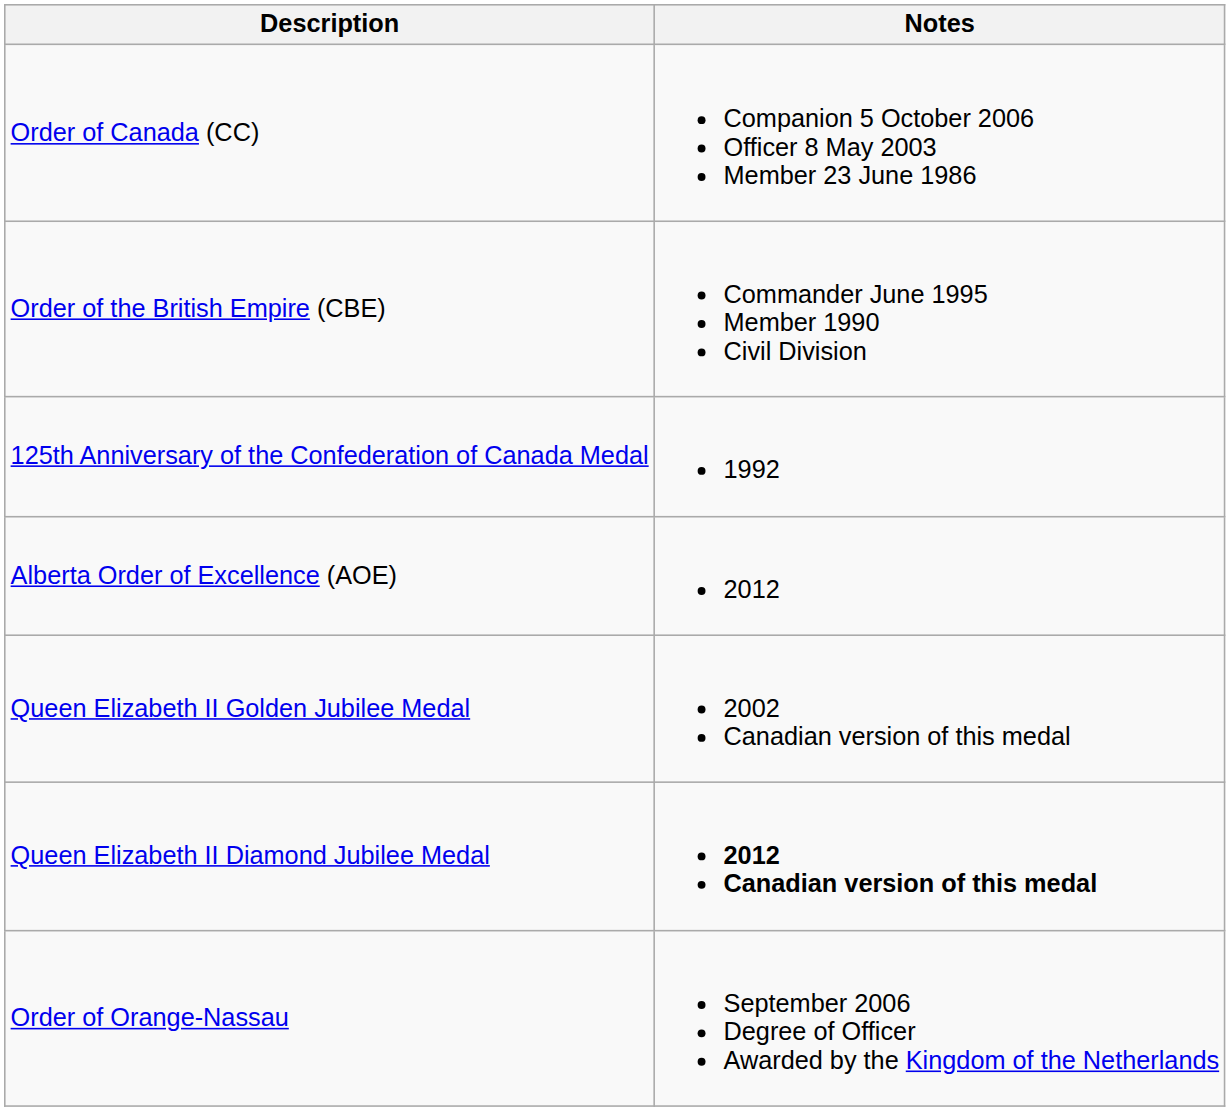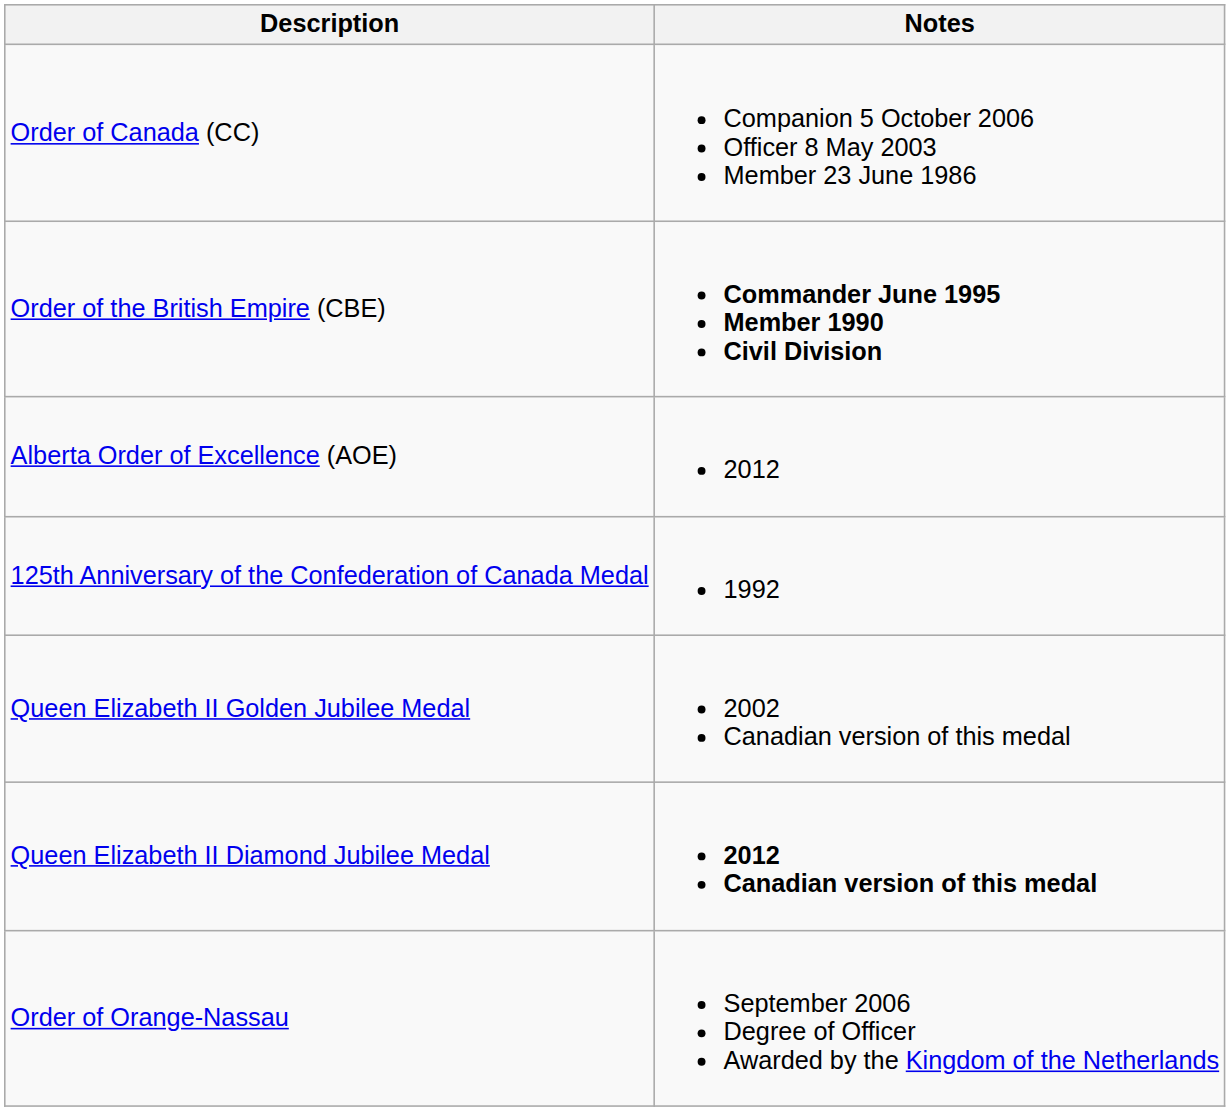Order of the British Empire (CBE) | Notes: normal -> bold
rows swapped: Alberta Order of Excellence (AOE) <-> 125th Anniversary of the Confederation of Canada Medal
